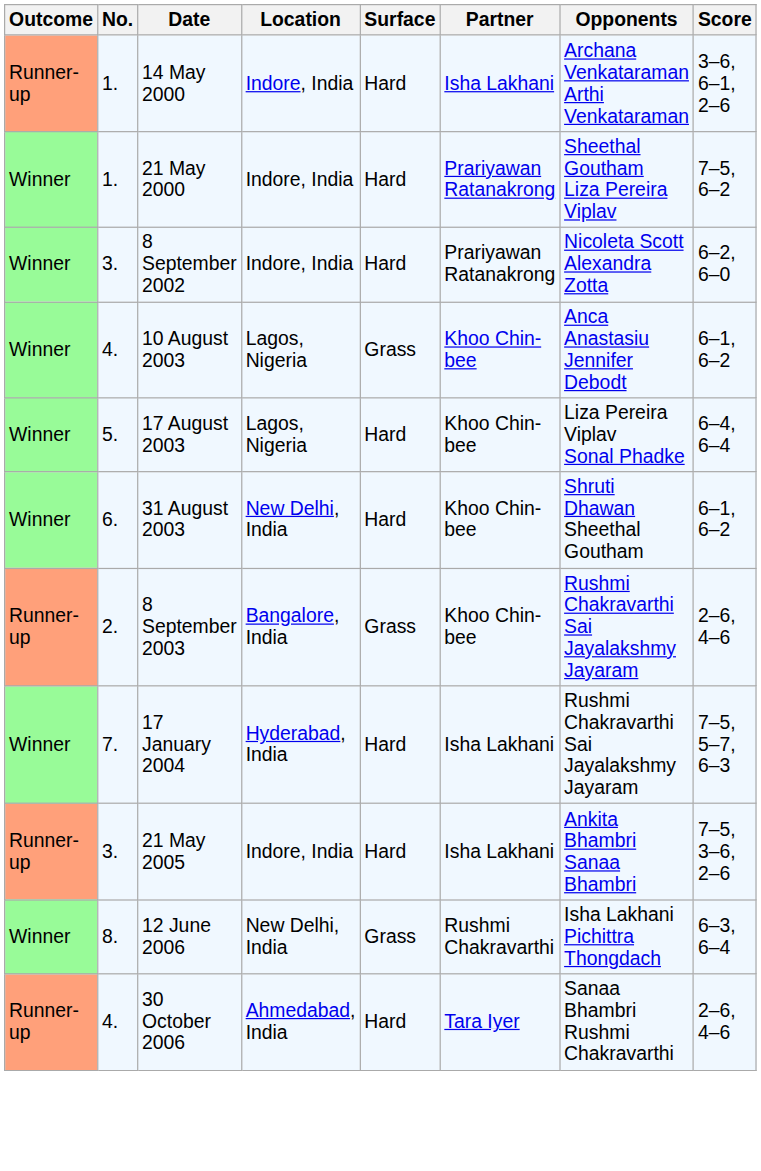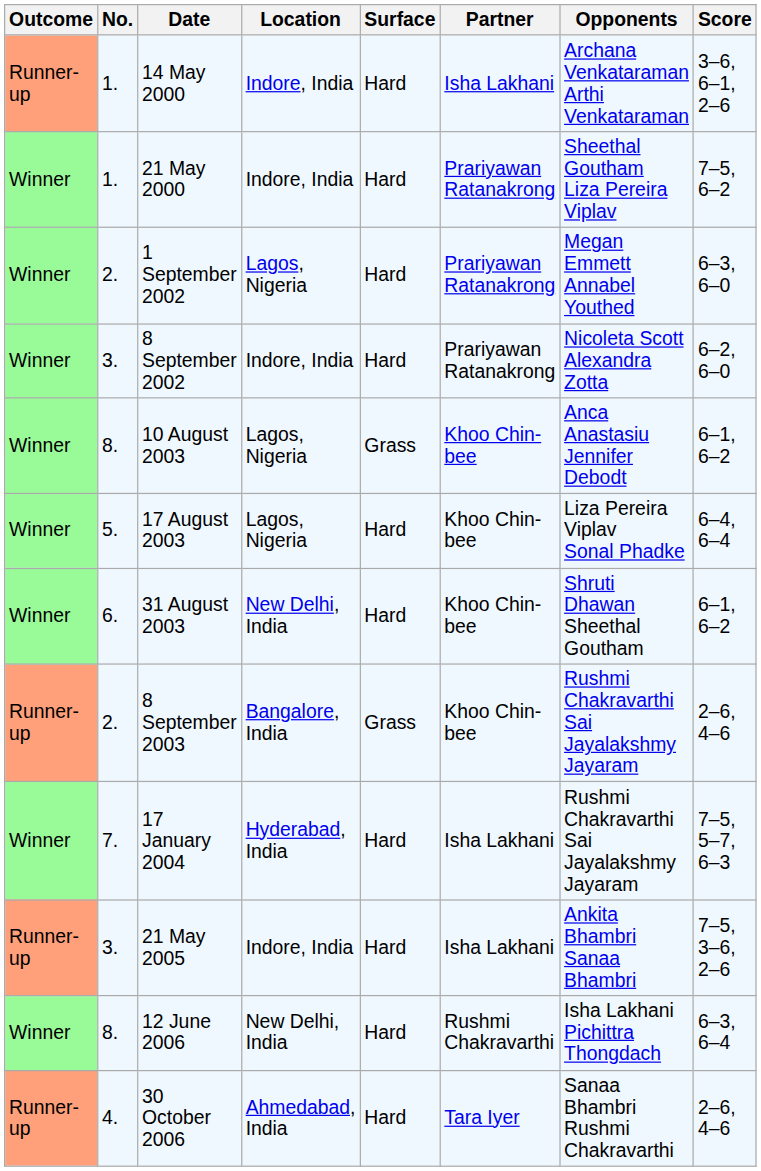+ row: Winner | 2. | 1 September 2002 | Lagos, Nigeria | Hard | Prariyawan Ratanakrong | Megan Emmett Annabel Youthed | 6–3, 6–0
10 August 2003 | No.: 4. -> 8.
12 June 2006 | Surface: Grass -> Hard
